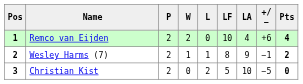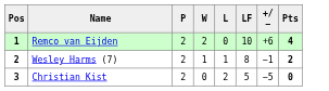- column: LA | 4 | 9 | 10
